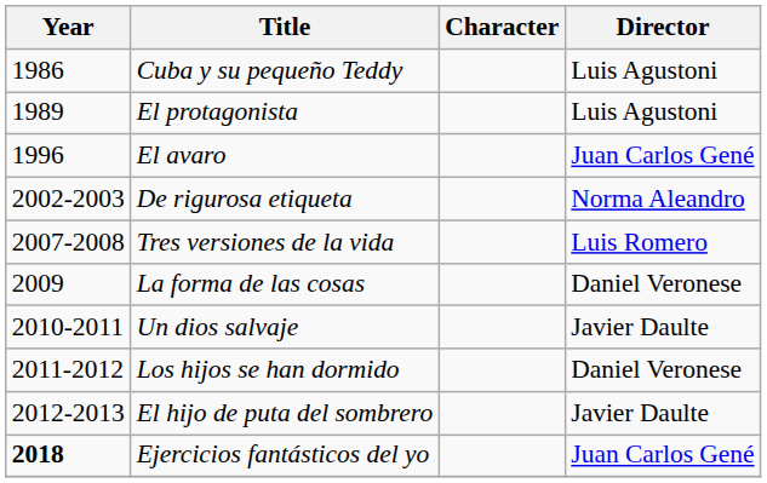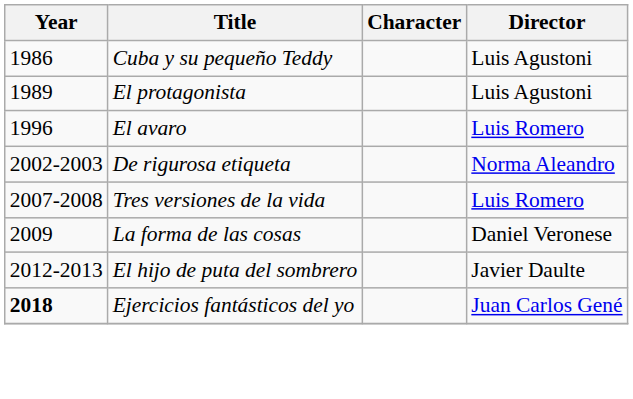El avaro | Director: Juan Carlos Gené -> Luis Romero
- row: 2010-2011 | Un dios salvaje | Javier Daulte
- row: 2011-2012 | Los hijos se han dormido | Daniel Veronese
